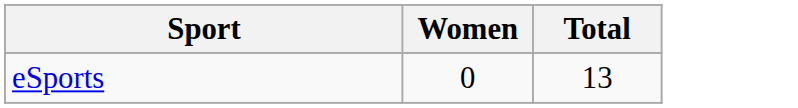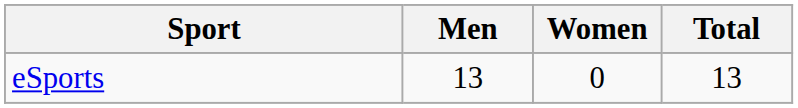+ column: Men | 13
